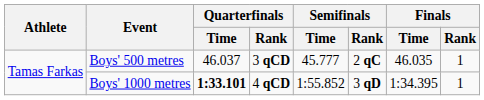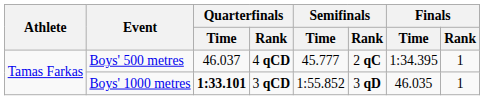Boys' 500 metres | Quarterfinals / Rank: 3 qCD -> 4 qCD
Boys' 500 metres | Finals / Time: 46.035 -> 1:34.395
Boys' 1000 metres | Quarterfinals / Rank: 4 qCD -> 3 qCD
Boys' 1000 metres | Finals / Time: 1:34.395 -> 46.035
